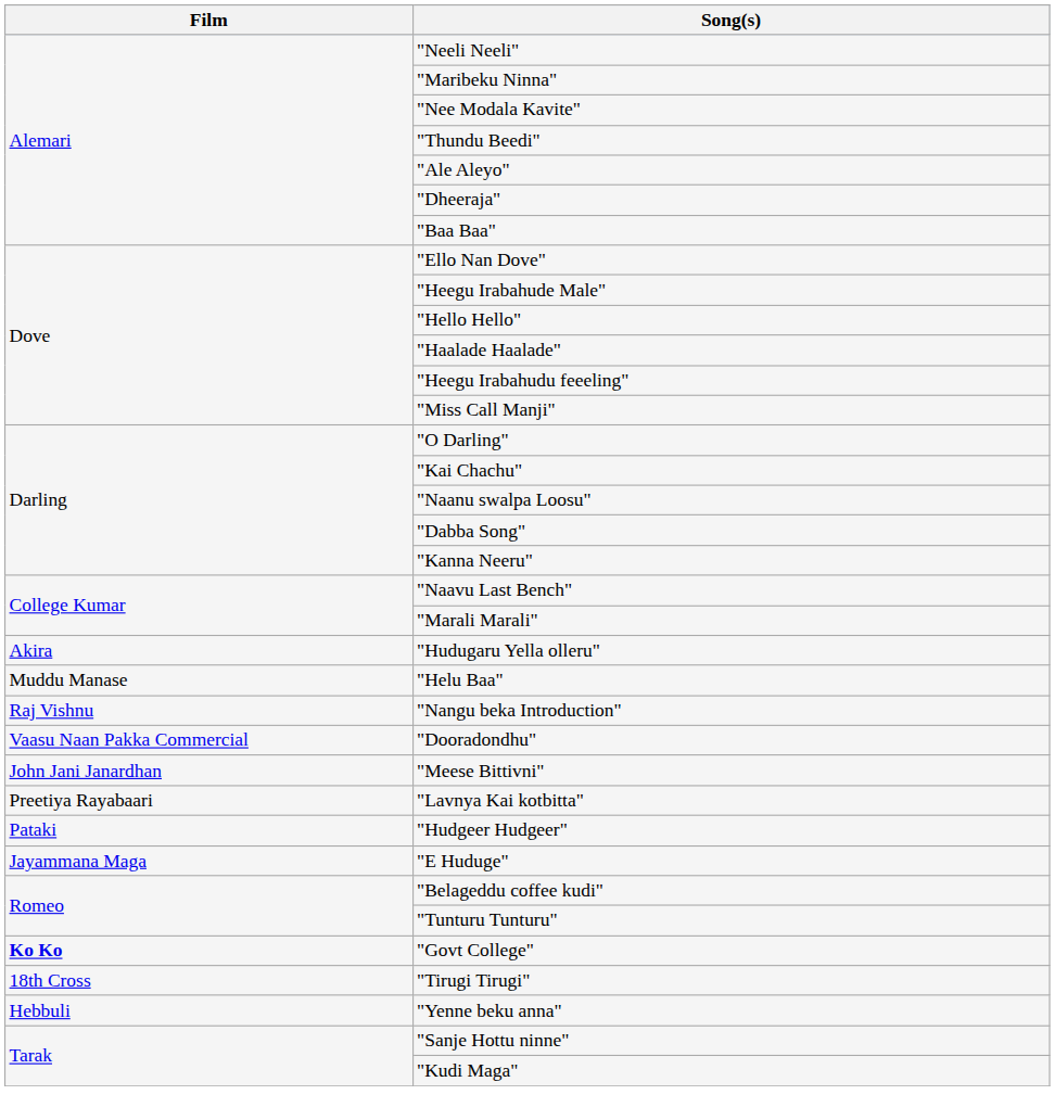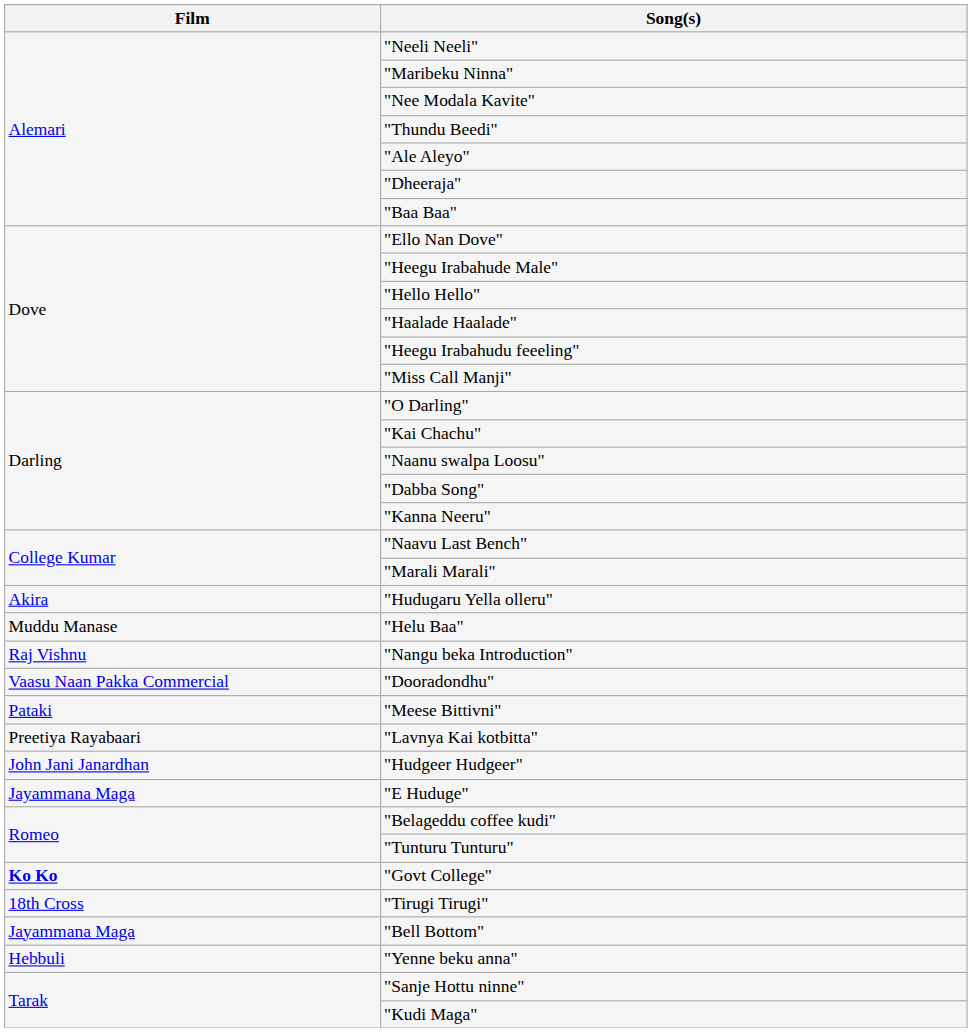"Meese Bittivni" | Film: John Jani Janardhan -> Pataki
"Hudgeer Hudgeer" | Film: Pataki -> John Jani Janardhan
+ row: Jayammana Maga | "Bell Bottom"
